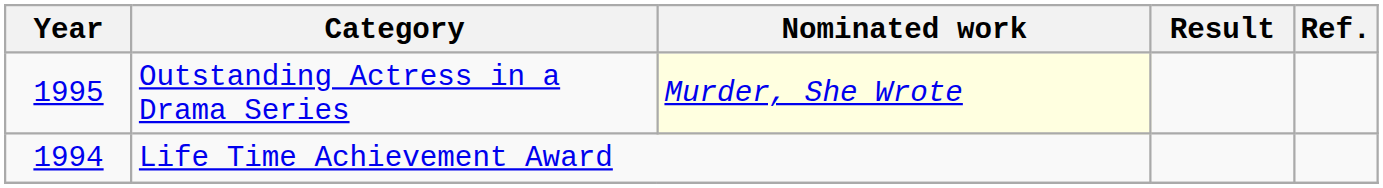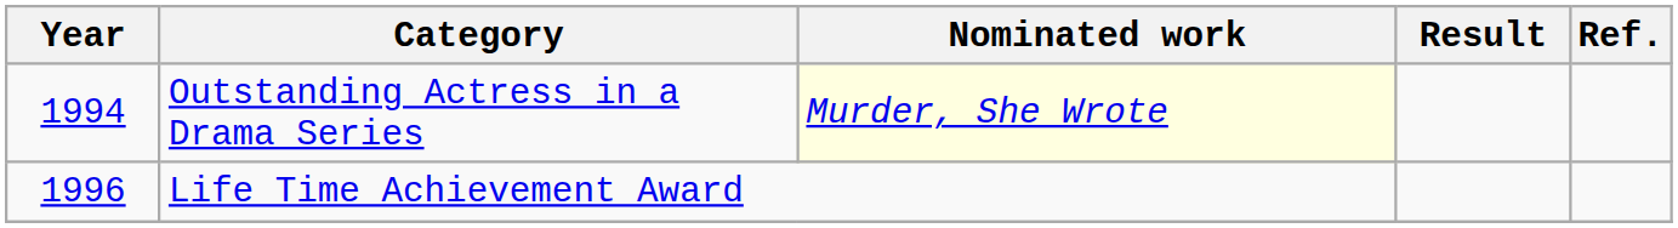Outstanding Actress in a Drama Series | Year: 1995 -> 1994
Life Time Achievement Award | Year: 1994 -> 1996
